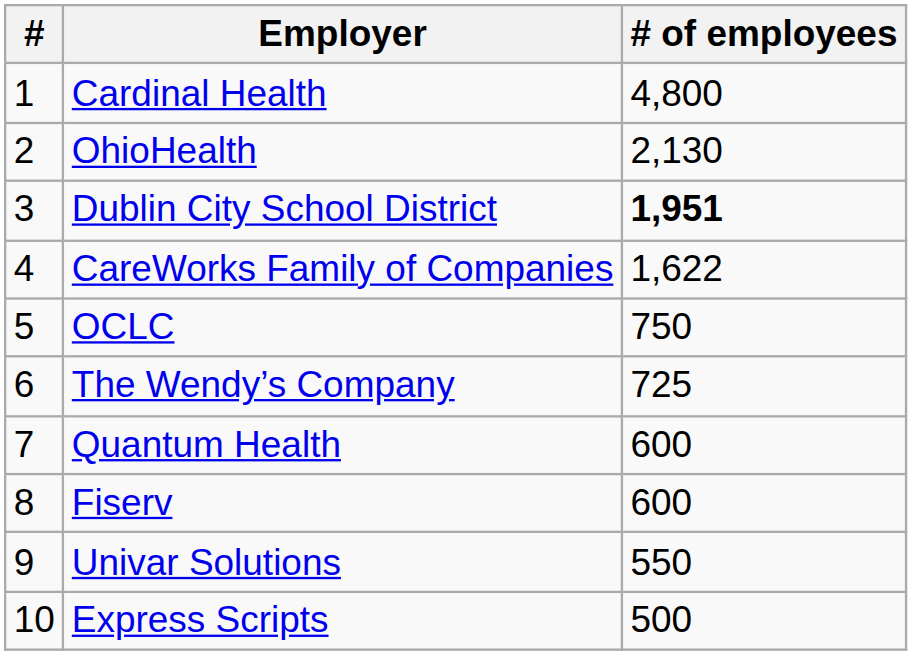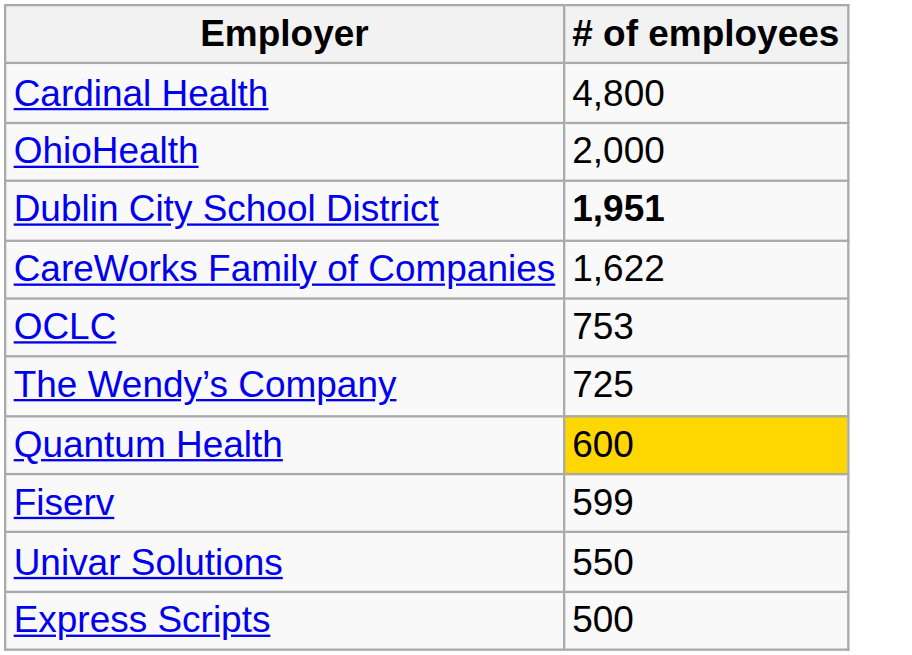- column: # | 1 | 2 | 3 | 4 | 5 | 6 | 7 | 8 | 9 | 10
OhioHealth | # of employees: 2,130 -> 2,000
OCLC | # of employees: 750 -> 753
Quantum Health | # of employees: no background -> gold background
Fiserv | # of employees: 600 -> 599
